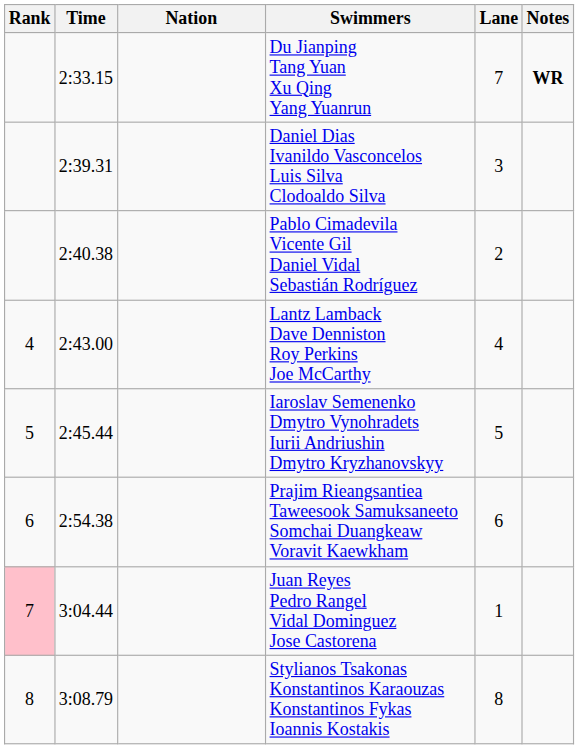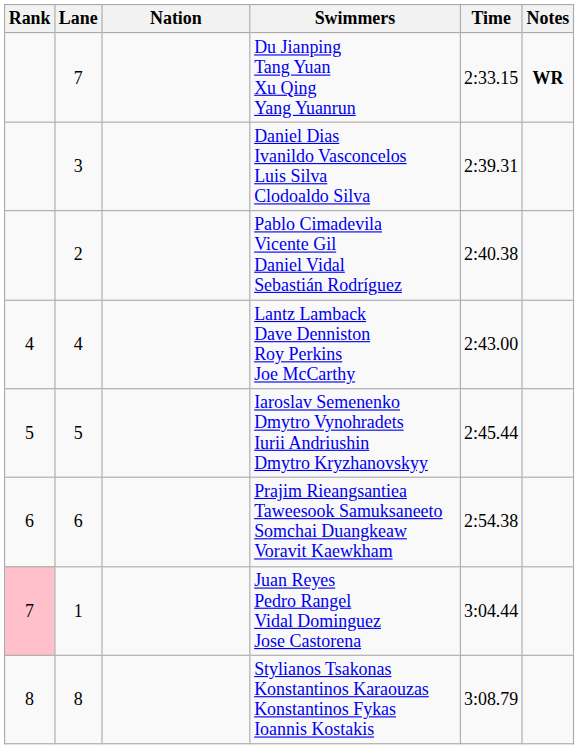columns swapped: Lane <-> Time
